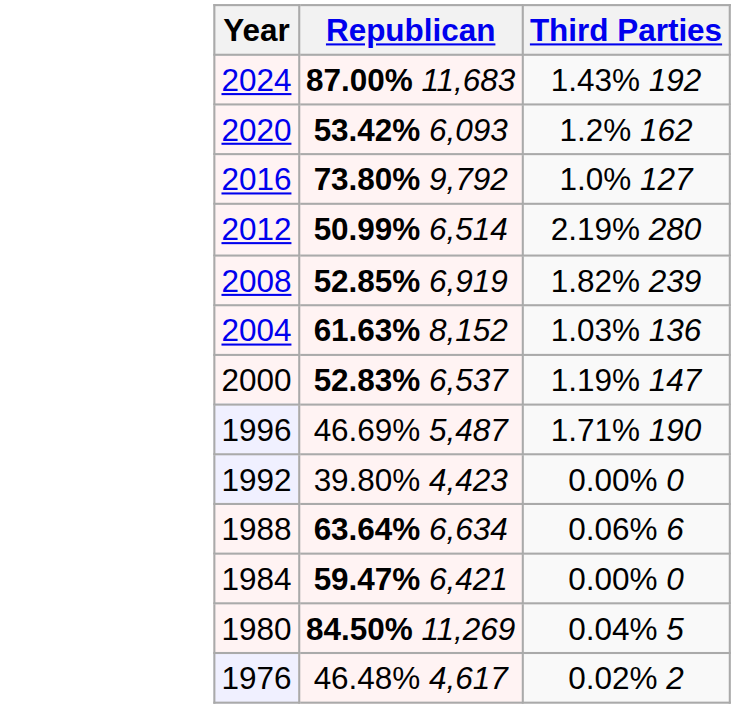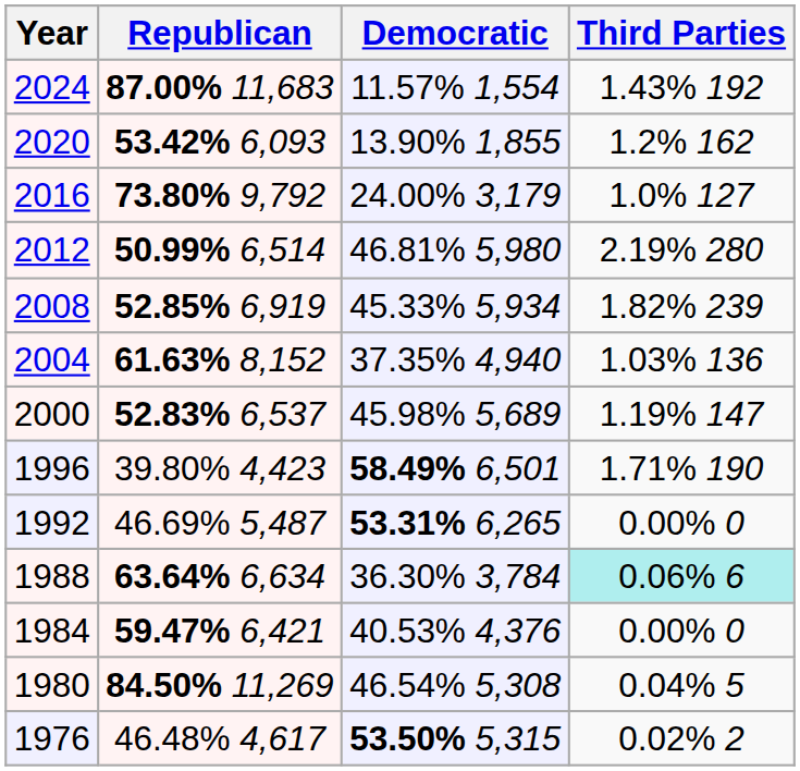+ column: Democratic | 11.57% 1,554 | 13.90% 1,855 | 24.00% 3,179 | 46.81% 5,980 | 45.33% 5,934 | 37.35% 4,940 | 45.98% 5,689 | 58.49% 6,501 | 53.31% 6,265 | 36.30% 3,784 | 40.53% 4,376 | 46.54% 5,308 | 53.50% 5,315
1996 | Republican: 46.69% 5,487 -> 39.80% 4,423
1992 | Republican: 39.80% 4,423 -> 46.69% 5,487
1988 | Third Parties: no background -> paleturquoise background
